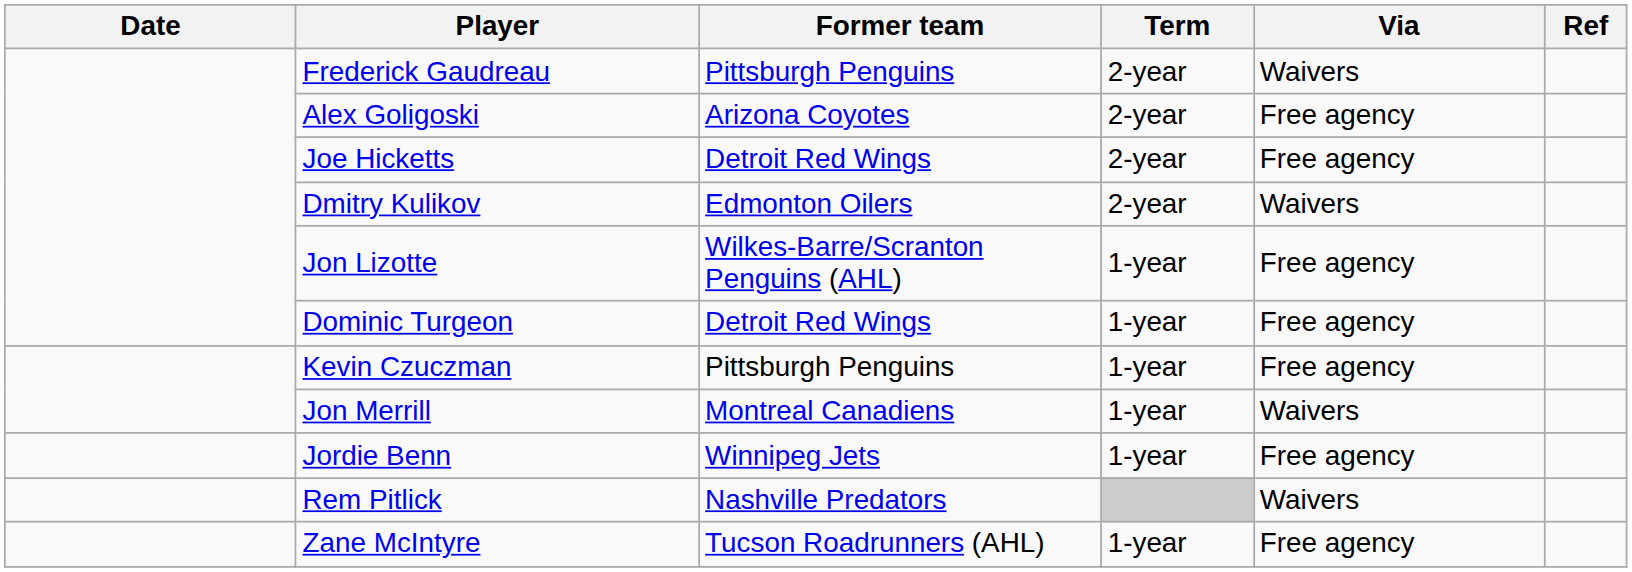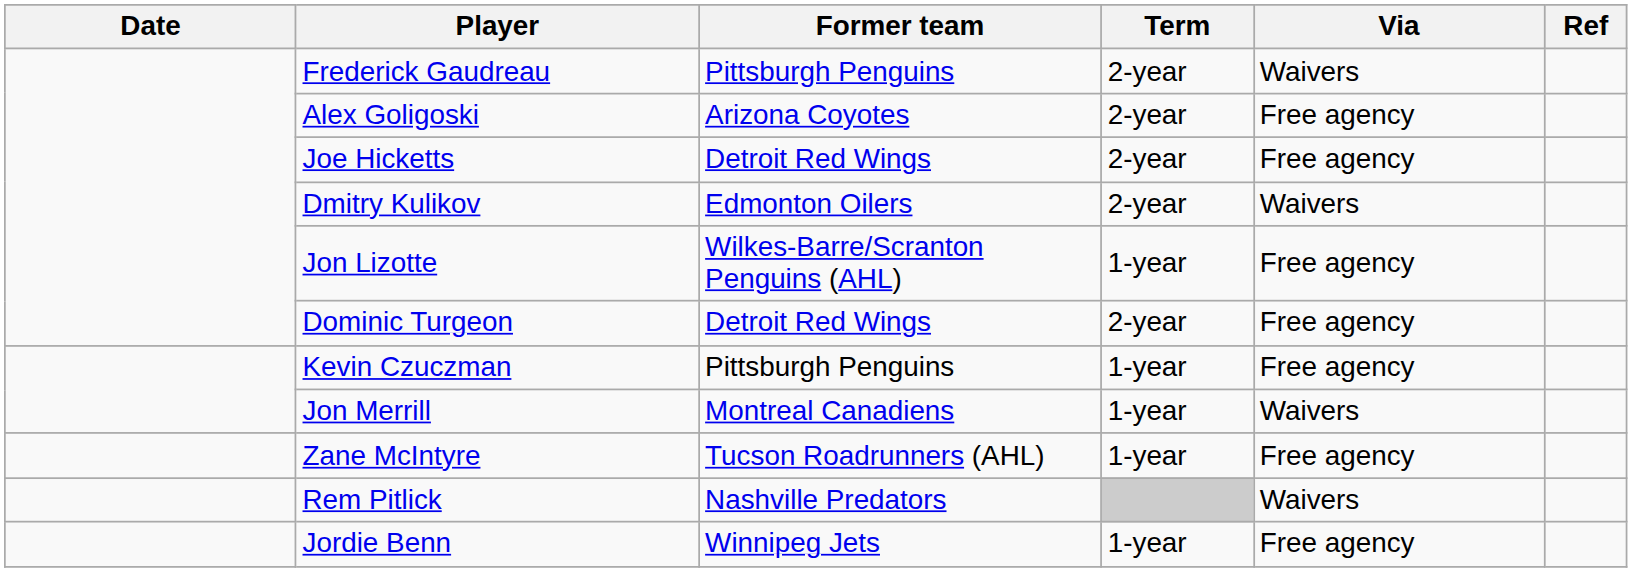Dominic Turgeon | Term: 1-year -> 2-year
rows swapped: Jordie Benn <-> Zane McIntyre
